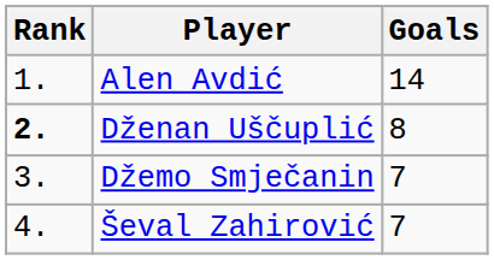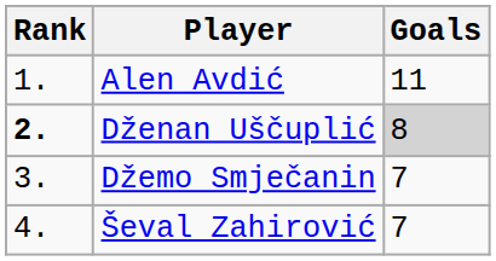Alen Avdić | Goals: 14 -> 11
Dženan Uščuplić | Goals: no background -> lightgrey background
